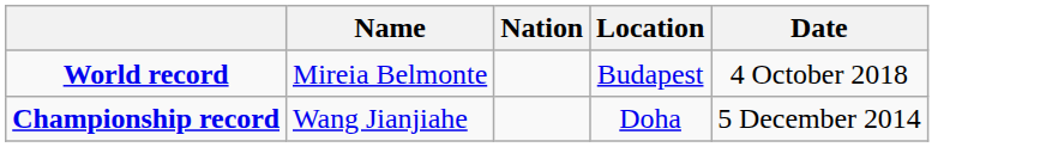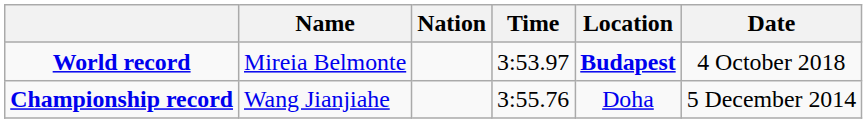+ column: Time | 3:53.97 | 3:55.76
World record | Location: normal -> bold
